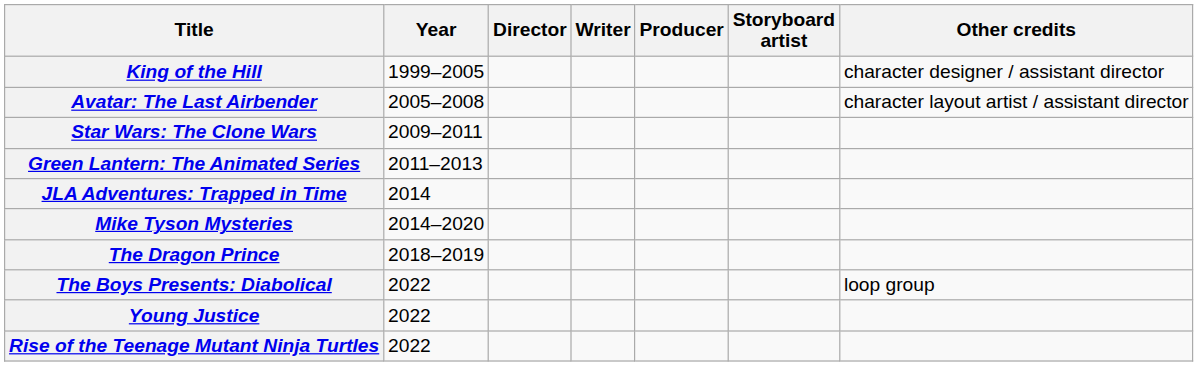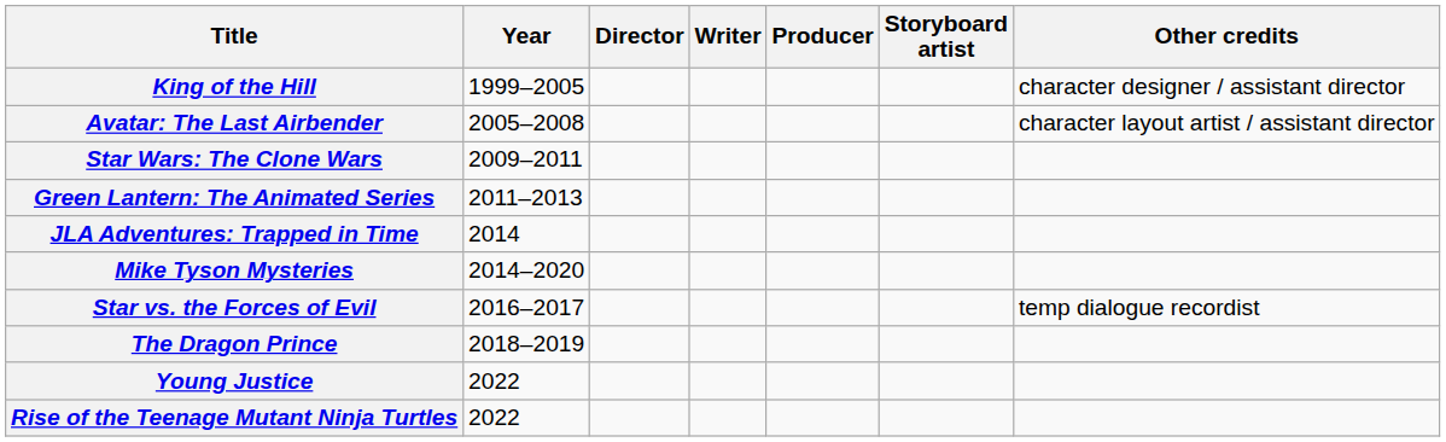+ row: Star vs. the Forces of Evil | 2016–2017 | temp dialogue recordist
- row: The Boys Presents: Diabolical | 2022 | loop group
